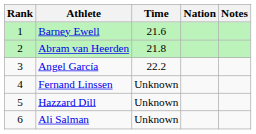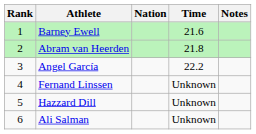columns swapped: Nation <-> Time
